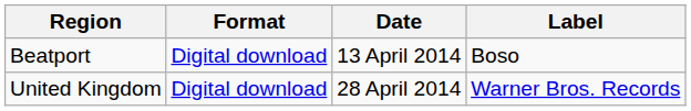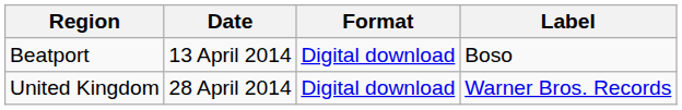columns swapped: Date <-> Format
